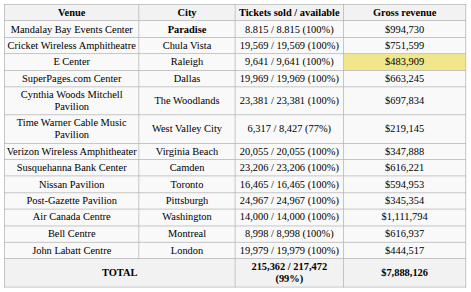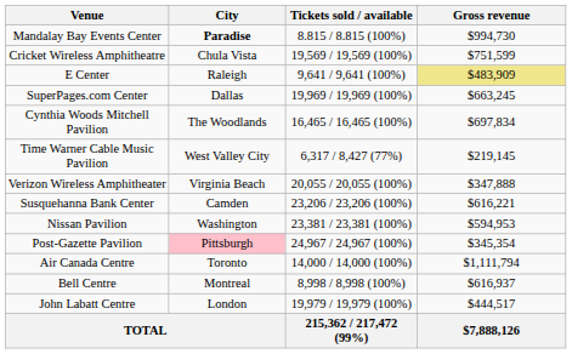Cynthia Woods Mitchell Pavilion | Tickets sold / available: 23,381 / 23,381 (100%) -> 16,465 / 16,465 (100%)
Nissan Pavilion | City: Toronto -> Washington
Nissan Pavilion | Tickets sold / available: 16,465 / 16,465 (100%) -> 23,381 / 23,381 (100%)
Post-Gazette Pavilion | City: no background -> pink background
Air Canada Centre | City: Washington -> Toronto
